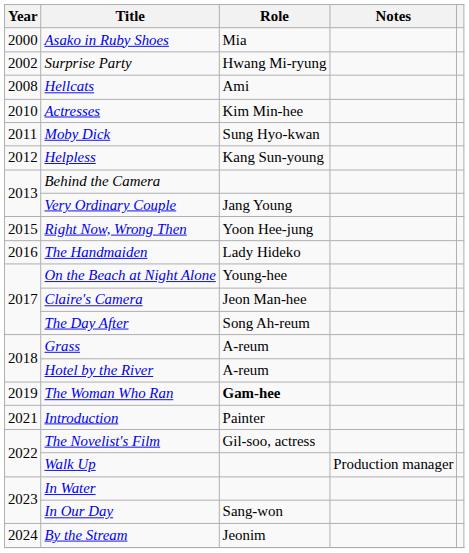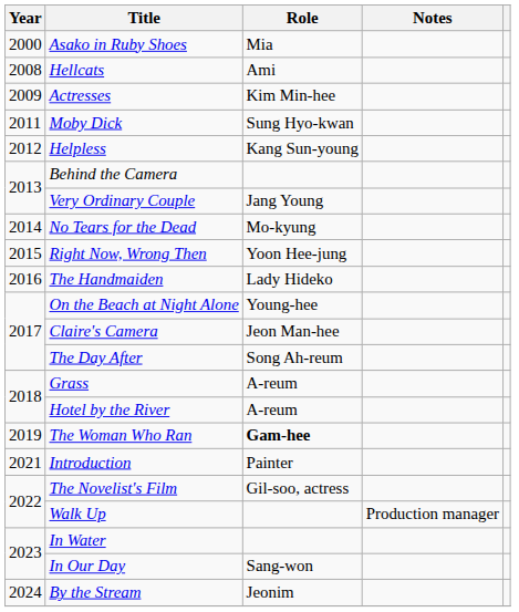- row: 2002 | Surprise Party | Hwang Mi-ryung
Actresses | Year: 2010 -> 2009
+ row: 2014 | No Tears for the Dead | Mo-kyung
